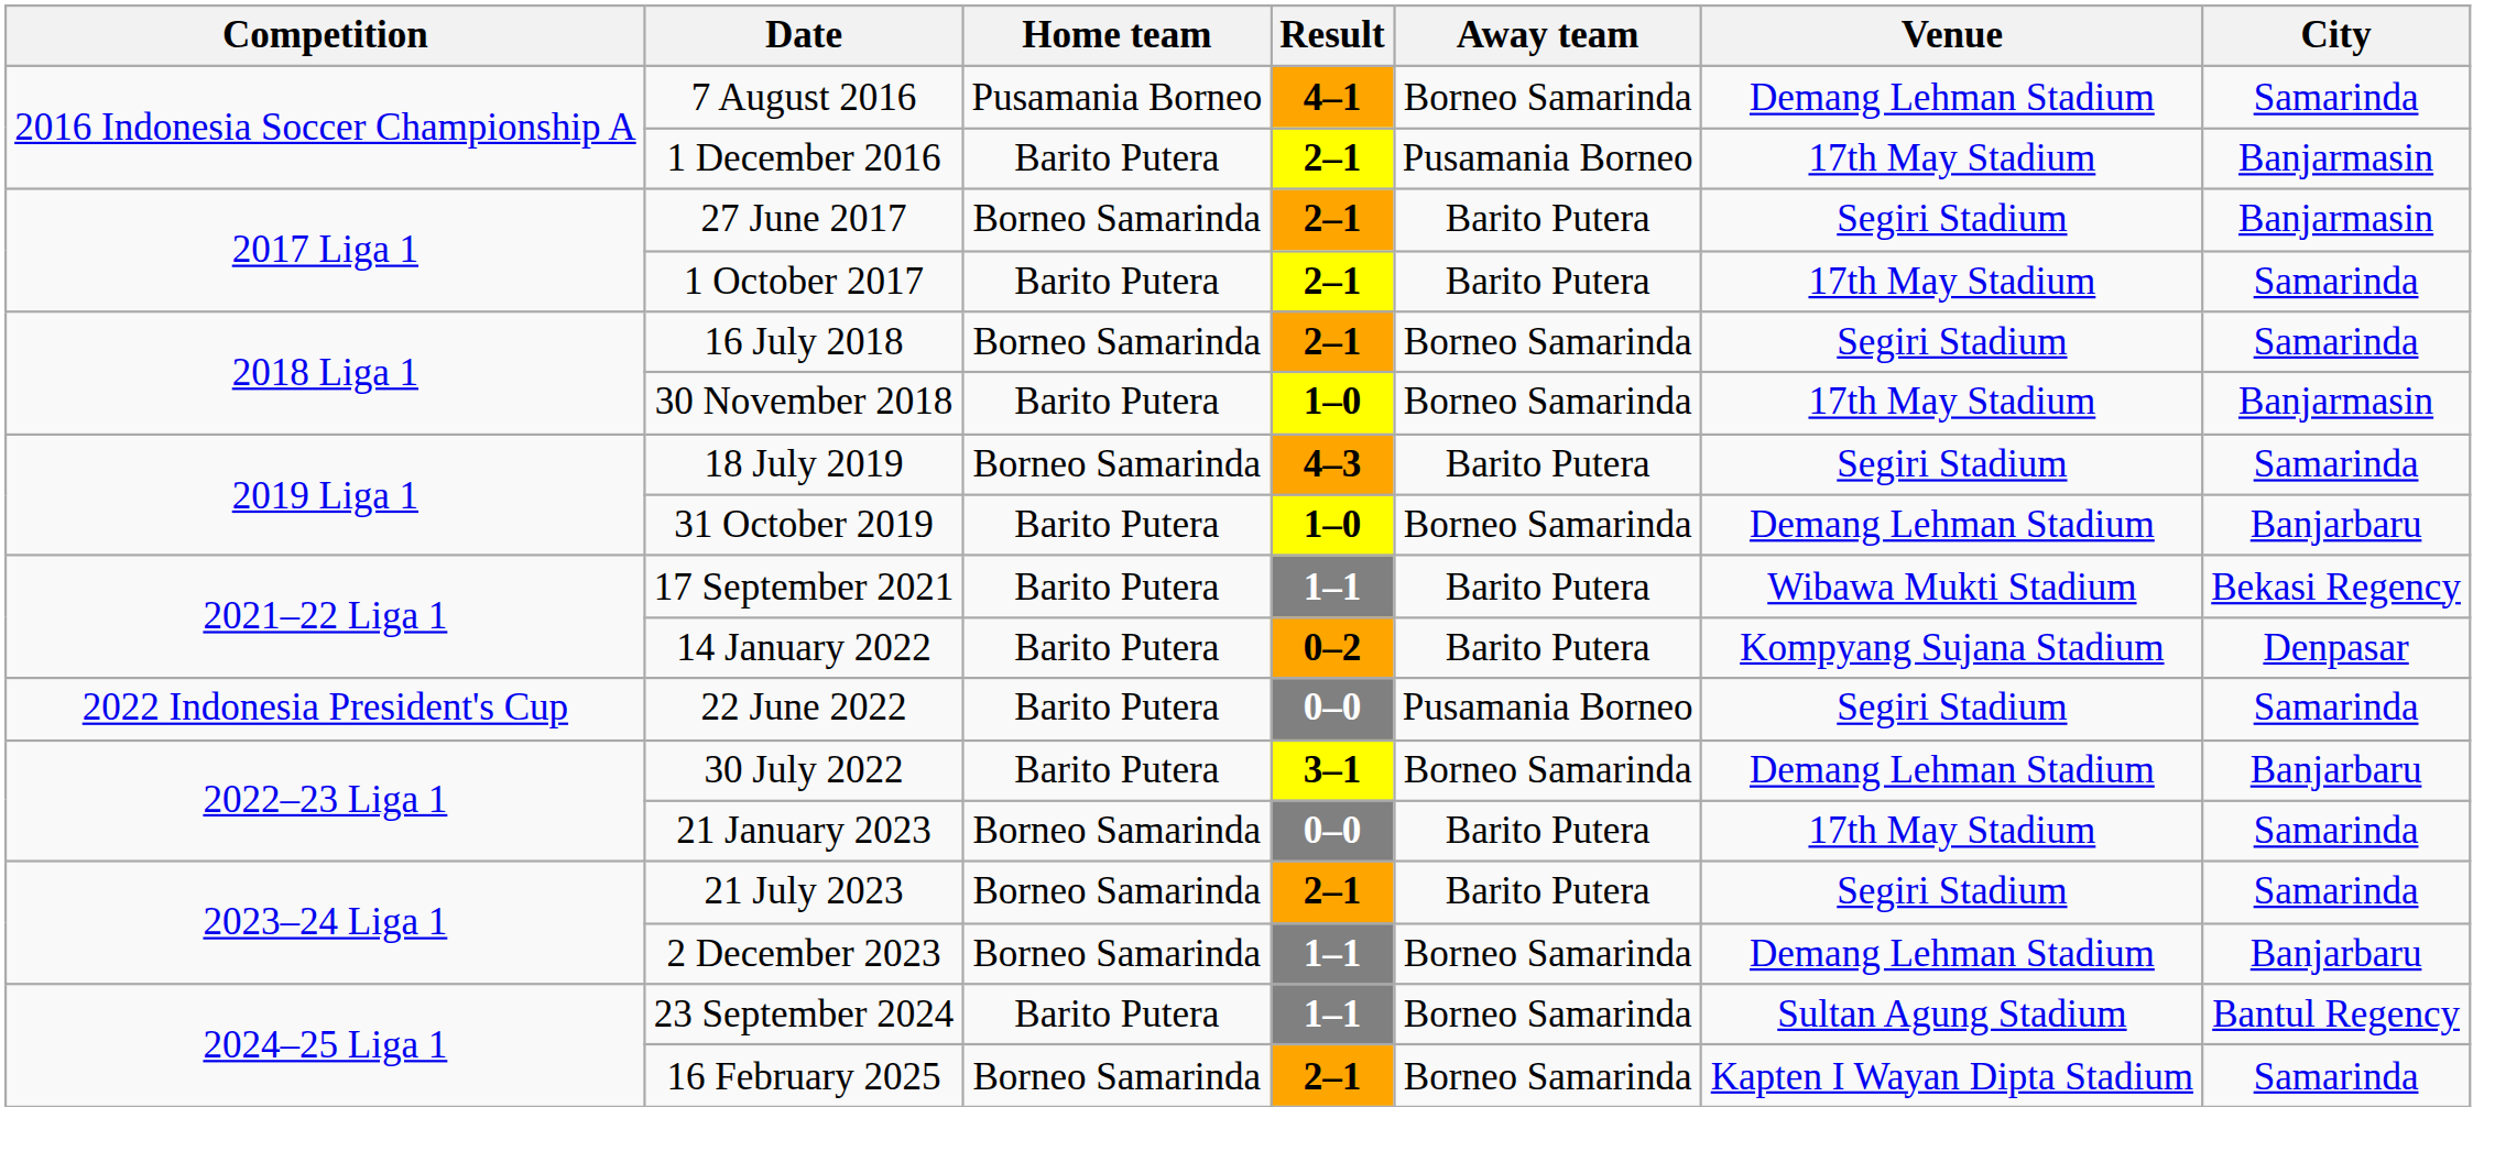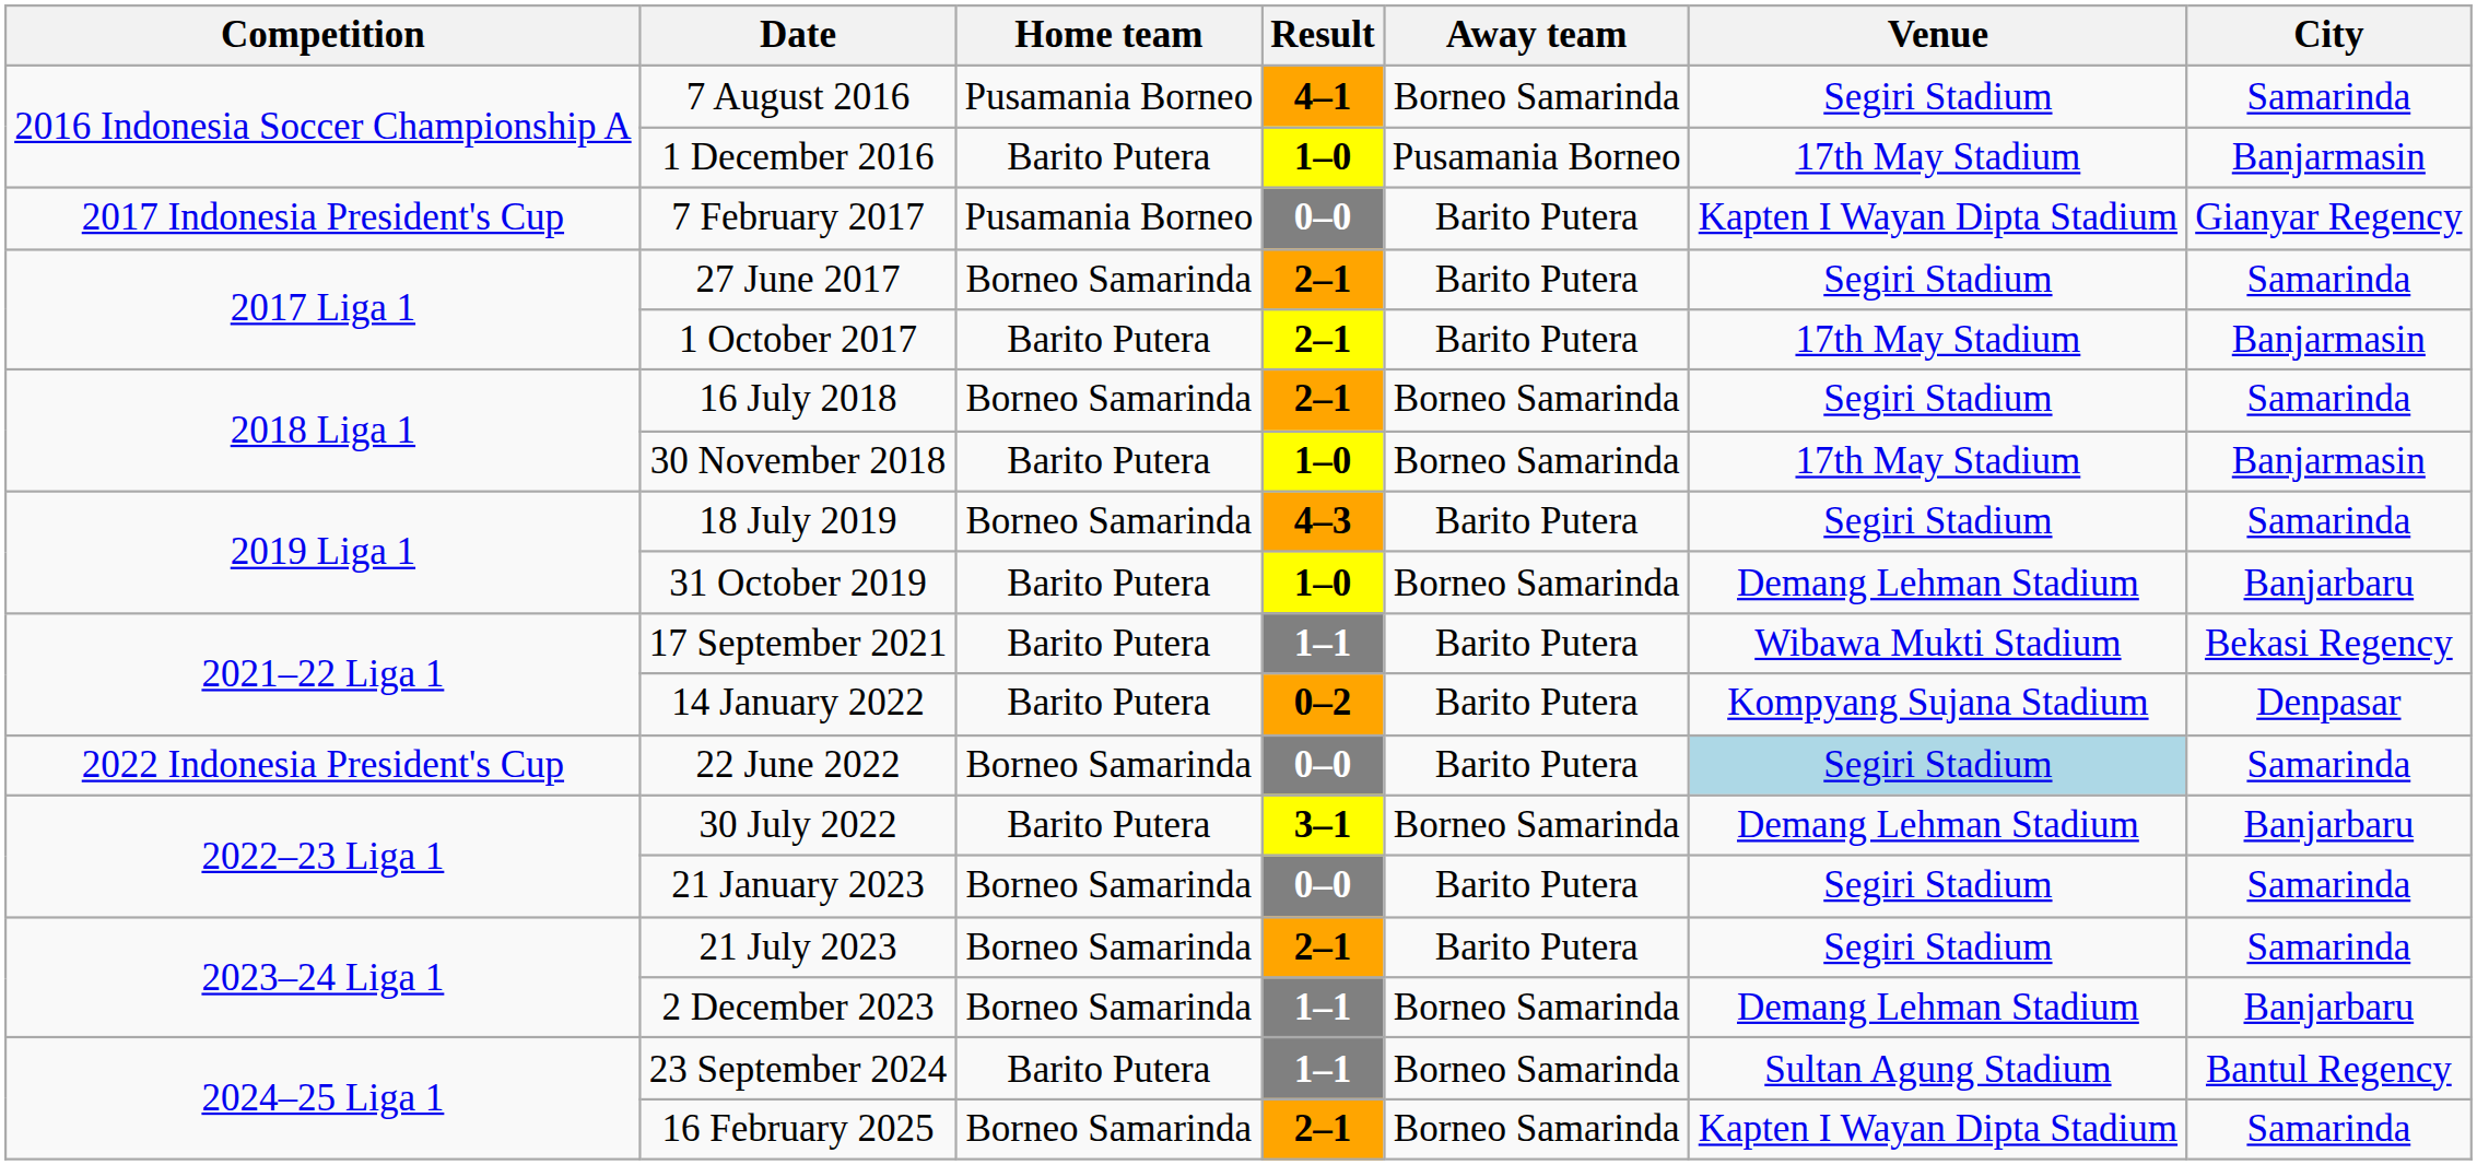7 August 2016 | Venue: Demang Lehman Stadium -> Segiri Stadium
1 December 2016 | Result: 2–1 -> 1–0
+ row: 2017 Indonesia President's Cup | 7 February 2017 | Pusamania Borneo | 0–0 | Barito Putera | Kapten I Wayan Dipta Stadium | Gianyar Regency
27 June 2017 | City: Banjarmasin -> Samarinda
1 October 2017 | City: Samarinda -> Banjarmasin
22 June 2022 | Home team: Barito Putera -> Borneo Samarinda
22 June 2022 | Away team: Pusamania Borneo -> Barito Putera
22 June 2022 | Venue: no background -> lightblue background
21 January 2023 | Venue: 17th May Stadium -> Segiri Stadium
